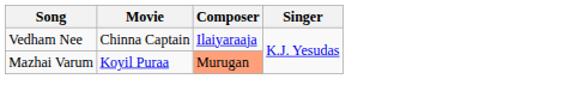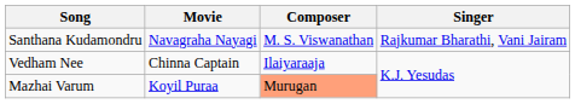+ row: Santhana Kudamondru | Navagraha Nayagi | M. S. Viswanathan | Rajkumar Bharathi, Vani Jairam
